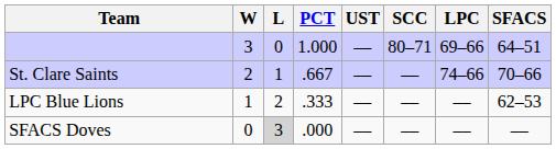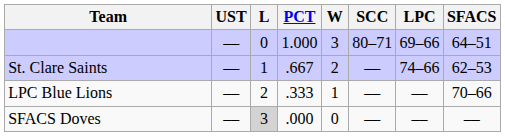columns swapped: W <-> UST
St. Clare Saints | SFACS: 70–66 -> 62–53
LPC Blue Lions | SFACS: 62–53 -> 70–66
